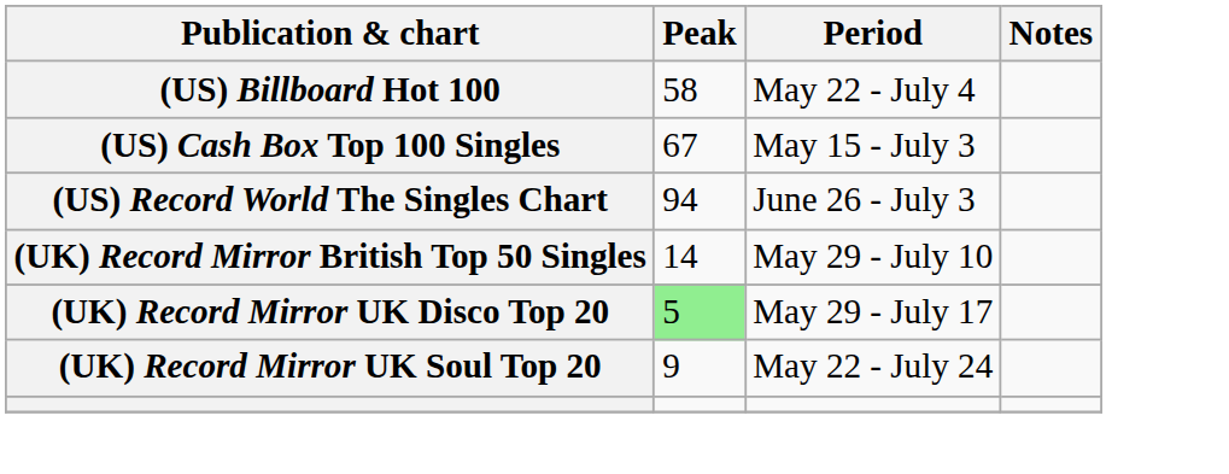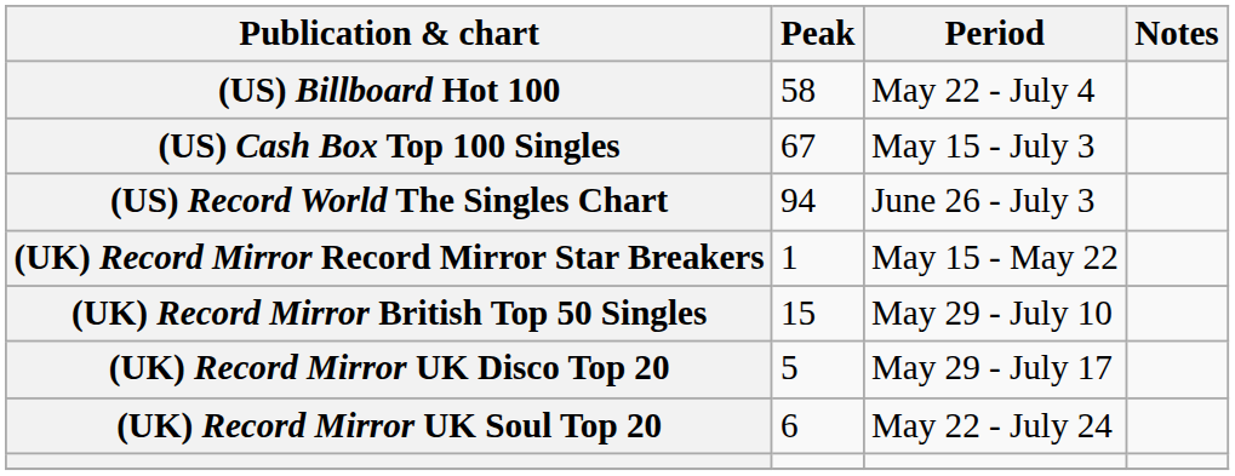+ row: (UK) Record Mirror Record Mirror Star Breakers | 1 | May 15 - May 22
(UK) Record Mirror British Top 50 Singles | Peak: 14 -> 15
(UK) Record Mirror UK Disco Top 20 | Peak: lightgreen background -> no background
(UK) Record Mirror UK Soul Top 20 | Peak: 9 -> 6
